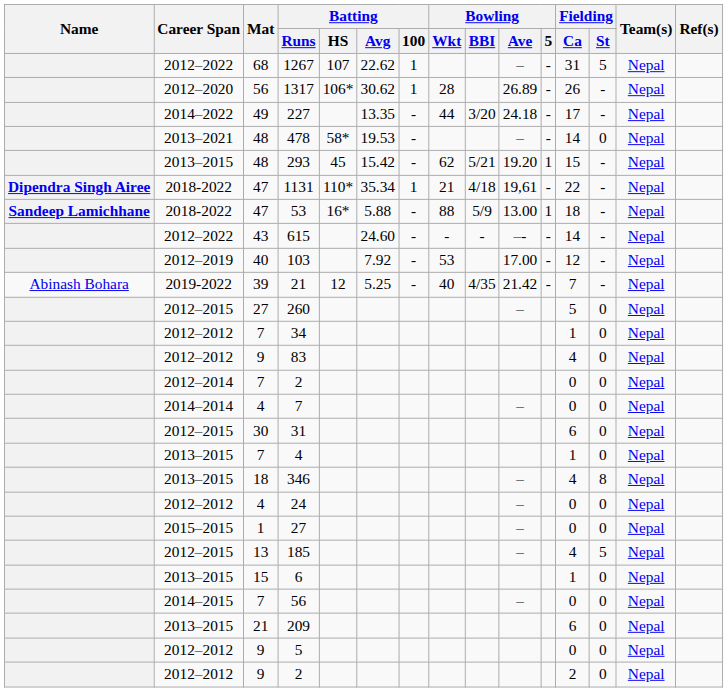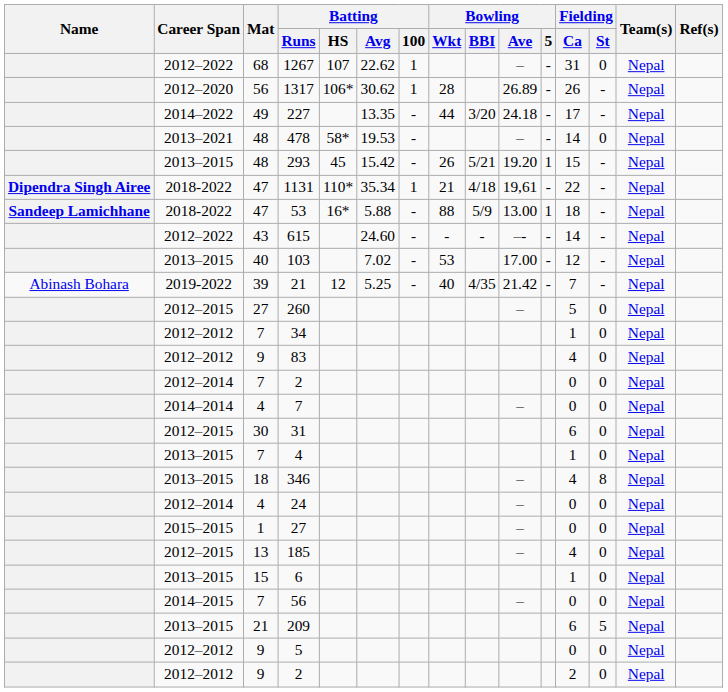1267 | Fielding / St: 5 -> 0
293 | Bowling / Wkt: 62 -> 26
103 | Career Span: 2012–2019 -> 2013–2015
103 | Batting / Avg: 7.92 -> 7.02
24 | Career Span: 2012–2012 -> 2012–2014
185 | Fielding / St: 5 -> 0
209 | Fielding / St: 0 -> 5
